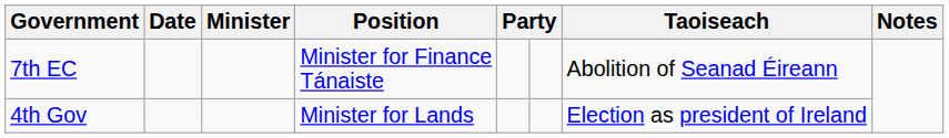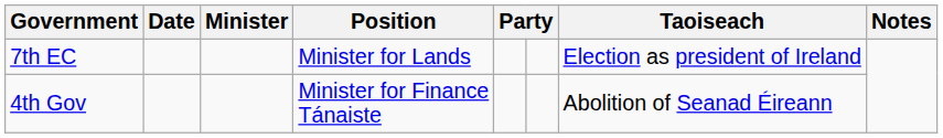7th EC | Position: Minister for Finance Tánaiste -> Minister for Lands
7th EC | Taoiseach: Abolition of Seanad Éireann -> Election as president of Ireland
4th Gov | Position: Minister for Lands -> Minister for Finance Tánaiste
4th Gov | Taoiseach: Election as president of Ireland -> Abolition of Seanad Éireann
